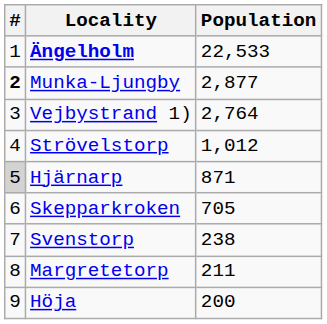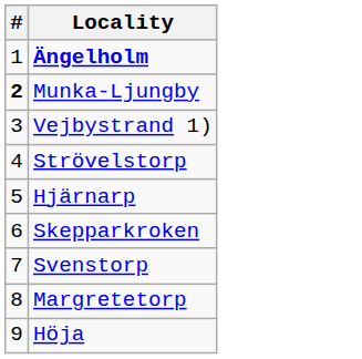- column: Population | 22,533 | 2,877 | 2,764 | 1,012 | 871 | 705 | 238 | 211 | 200
Hjärnarp | #: lightgrey background -> no background
